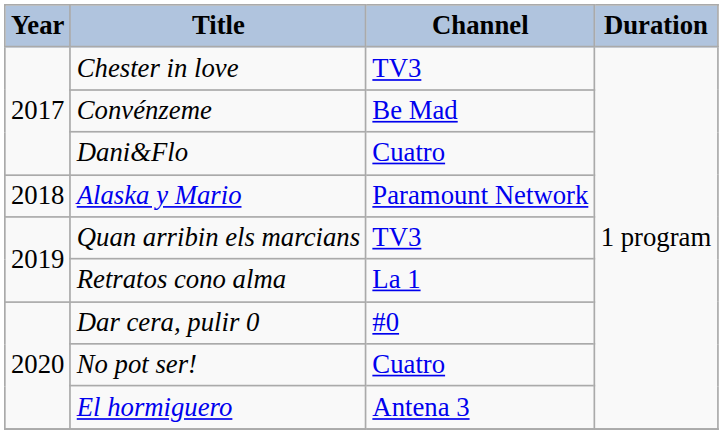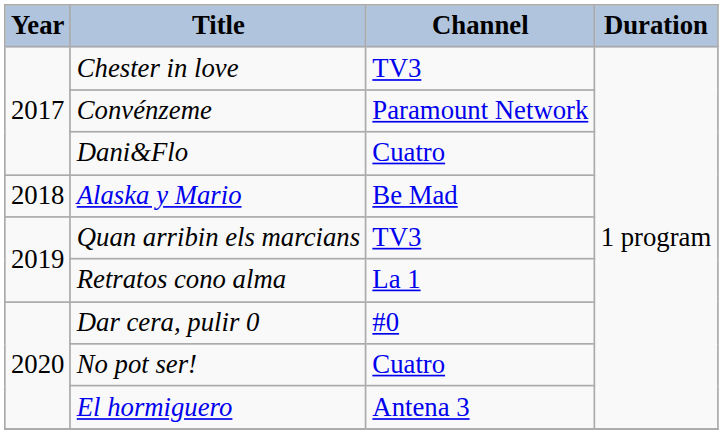Convénzeme | Channel: Be Mad -> Paramount Network
Alaska y Mario | Channel: Paramount Network -> Be Mad
